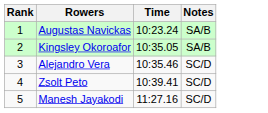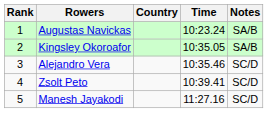+ column: Country
